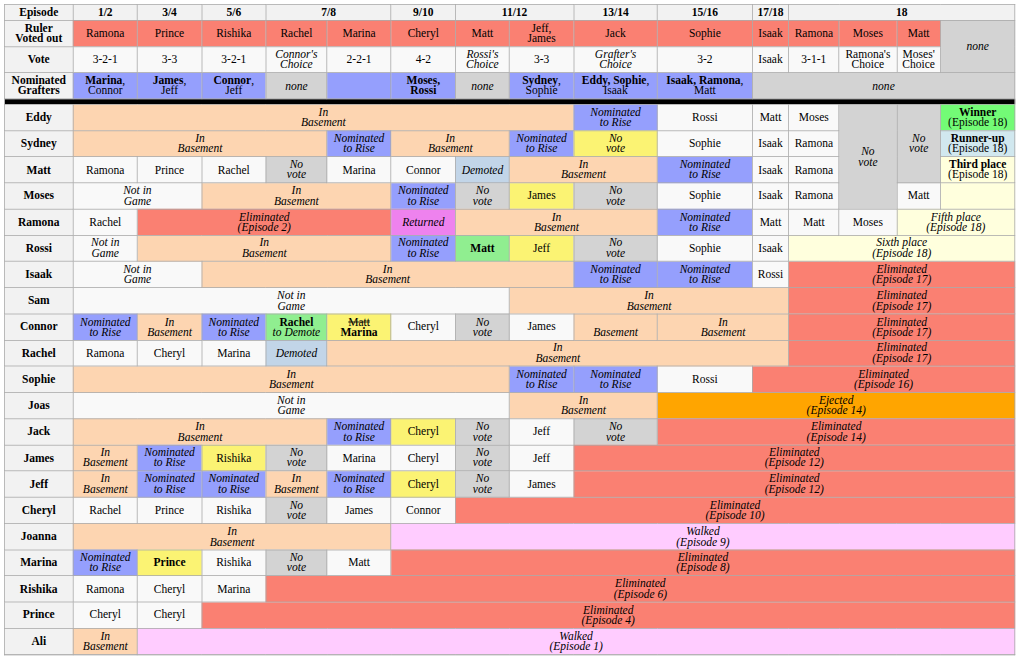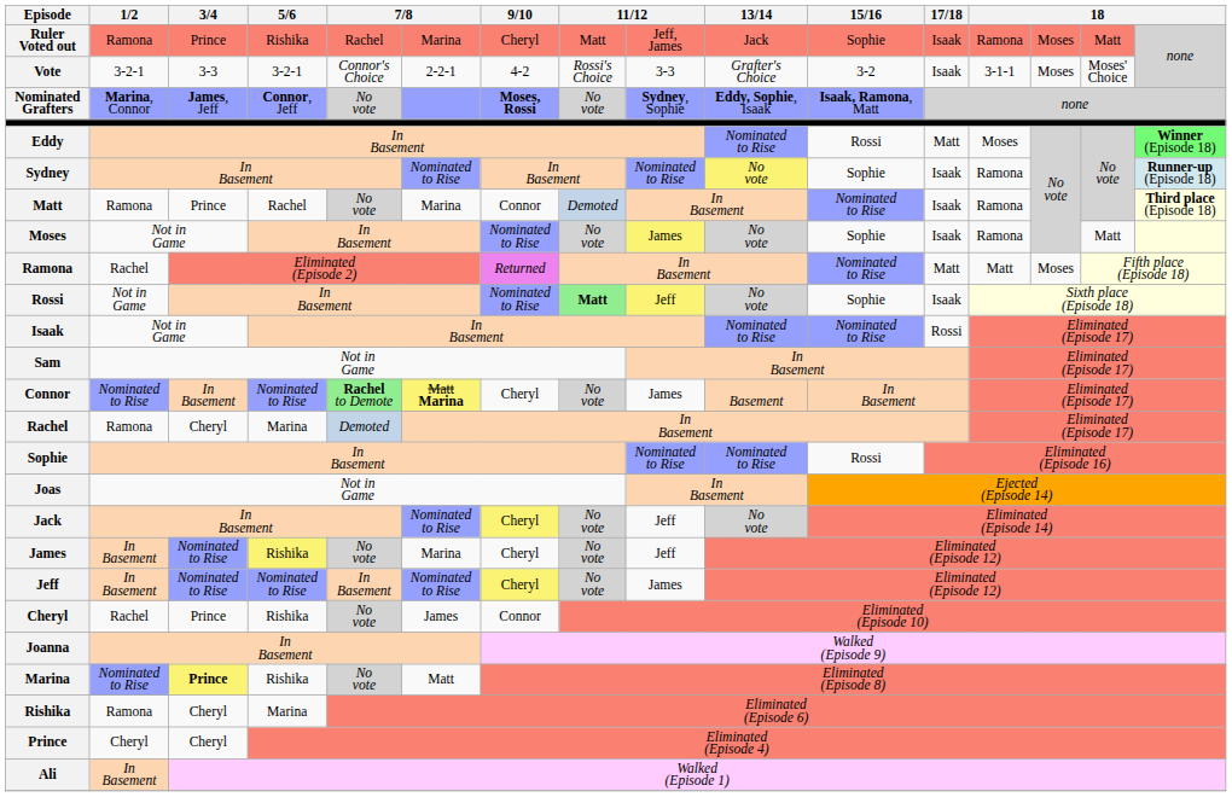Vote | column 14: Ramona's Choice -> Moses
Nominated Grafters | column 5: none -> No vote
Nominated Grafters | column 8: none -> No vote
